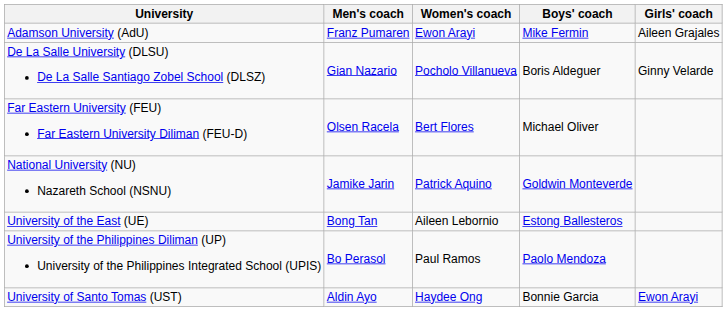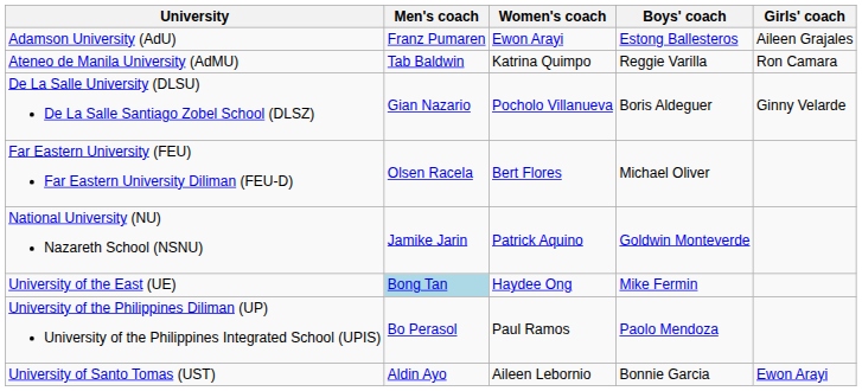Adamson University (AdU) | Boys' coach: Mike Fermin -> Estong Ballesteros
+ row: Ateneo de Manila University (AdMU) | Tab Baldwin | Katrina Quimpo | Reggie Varilla | Ron Camara
University of the East (UE) | Men's coach: no background -> lightblue background
University of the East (UE) | Women's coach: Aileen Lebornio -> Haydee Ong
University of the East (UE) | Boys' coach: Estong Ballesteros -> Mike Fermin
University of Santo Tomas (UST) | Women's coach: Haydee Ong -> Aileen Lebornio
